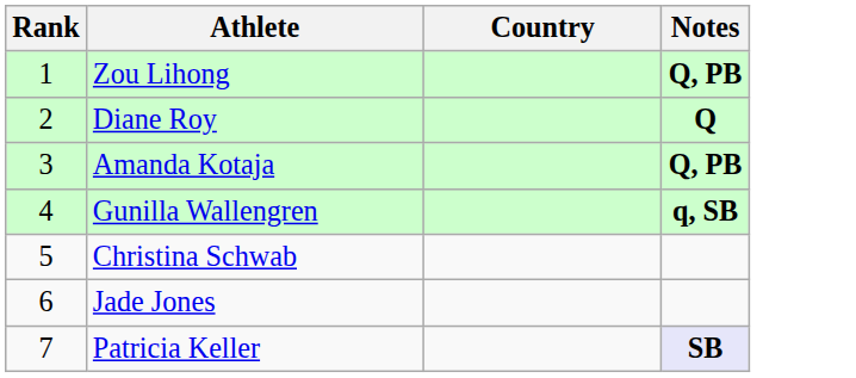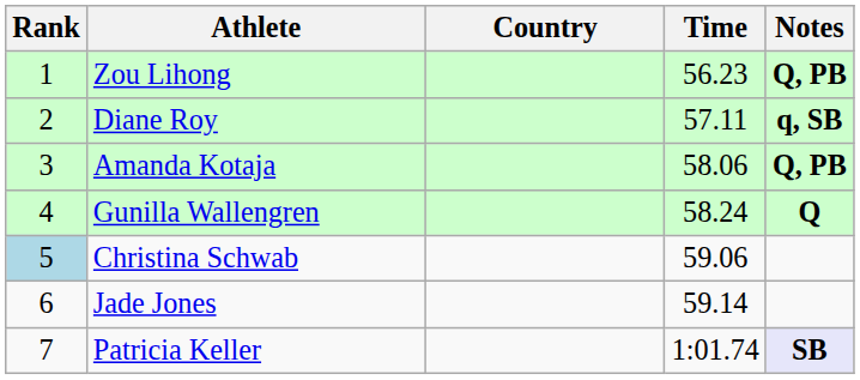+ column: Time | 56.23 | 57.11 | 58.06 | 58.24 | 59.06 | 59.14 | 1:01.74
Diane Roy | Notes: Q -> q, SB
Gunilla Wallengren | Notes: q, SB -> Q
Christina Schwab | Rank: no background -> lightblue background
